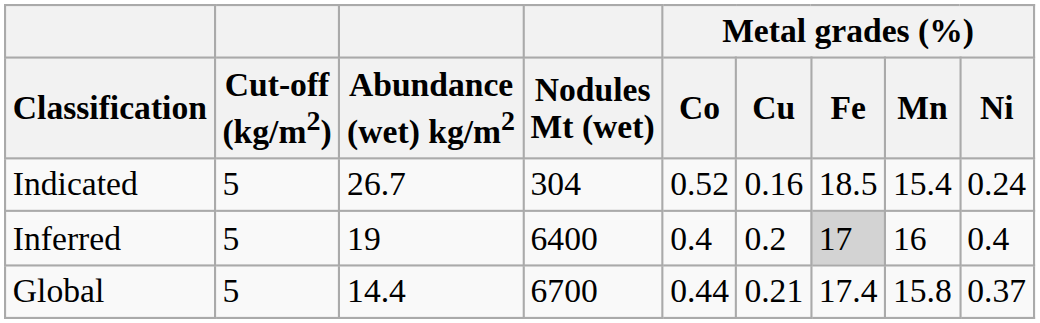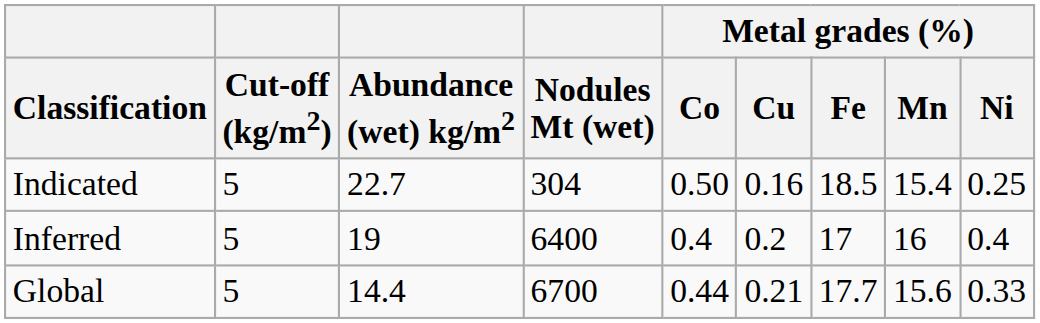Indicated | Abundance (wet) kg/m2: 26.7 -> 22.7
Indicated | Metal grades (%) / Co: 0.52 -> 0.50
Indicated | Metal grades (%) / Ni: 0.24 -> 0.25
Inferred | Metal grades (%) / Fe: lightgrey background -> no background
Global | Metal grades (%) / Fe: 17.4 -> 17.7
Global | Metal grades (%) / Mn: 15.8 -> 15.6
Global | Metal grades (%) / Ni: 0.37 -> 0.33
